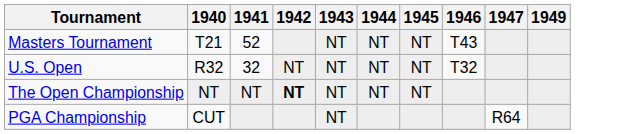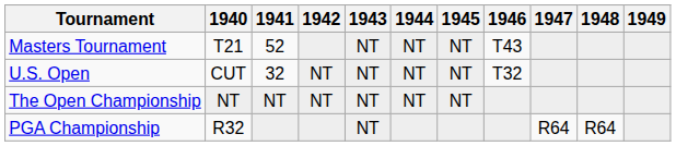+ column: 1948 | R64
U.S. Open | 1940: R32 -> CUT
The Open Championship | 1942: bold -> normal
PGA Championship | 1940: CUT -> R32
